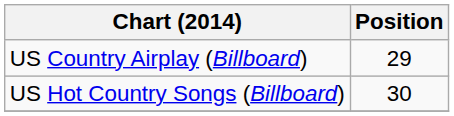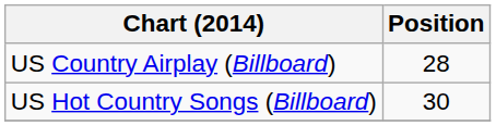US Country Airplay (Billboard) | Position: 29 -> 28
